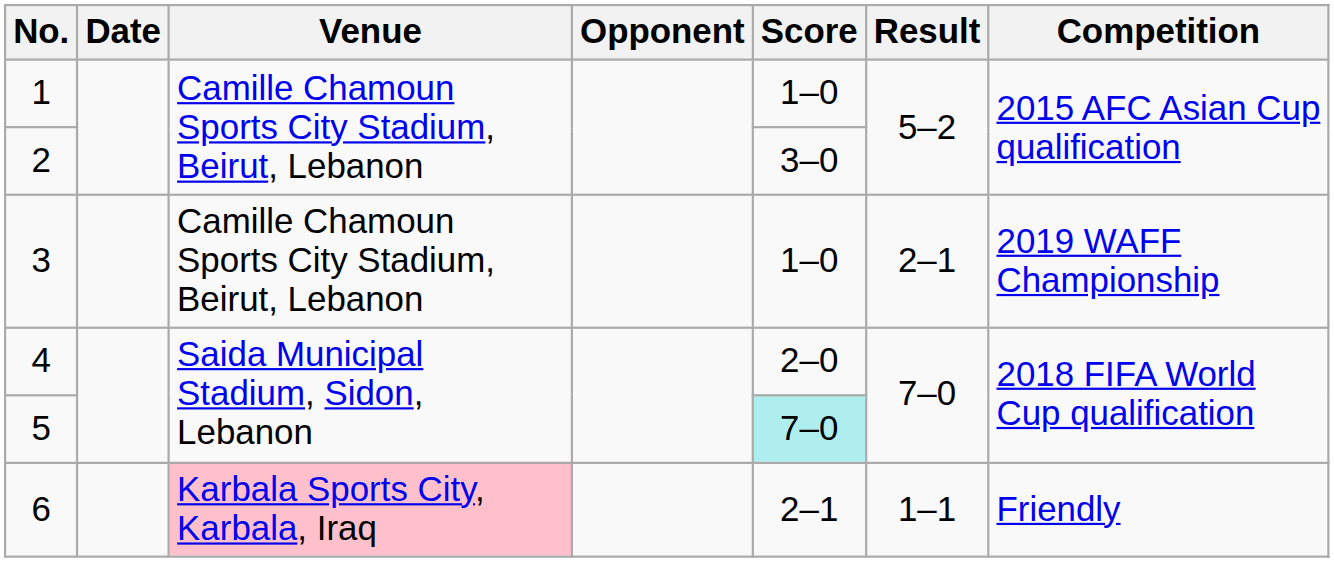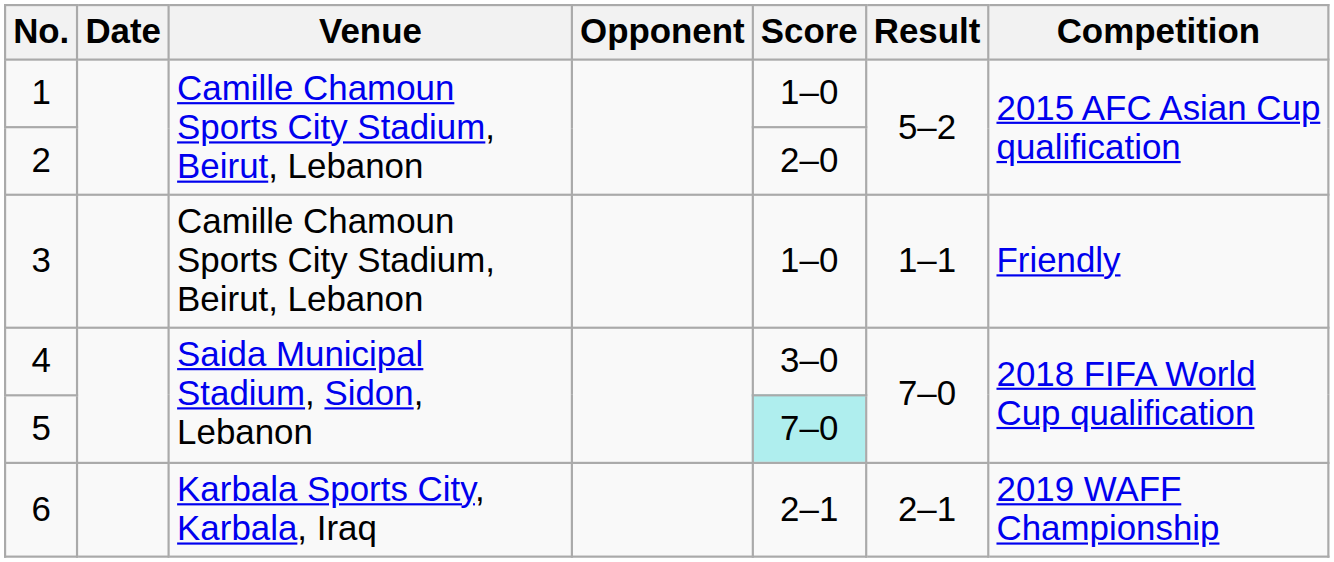2 | Score: 3–0 -> 2–0
3 | Result: 2–1 -> 1–1
3 | Competition: 2019 WAFF Championship -> Friendly
4 | Score: 2–0 -> 3–0
6 | Venue: pink background -> no background
6 | Result: 1–1 -> 2–1
6 | Competition: Friendly -> 2019 WAFF Championship
